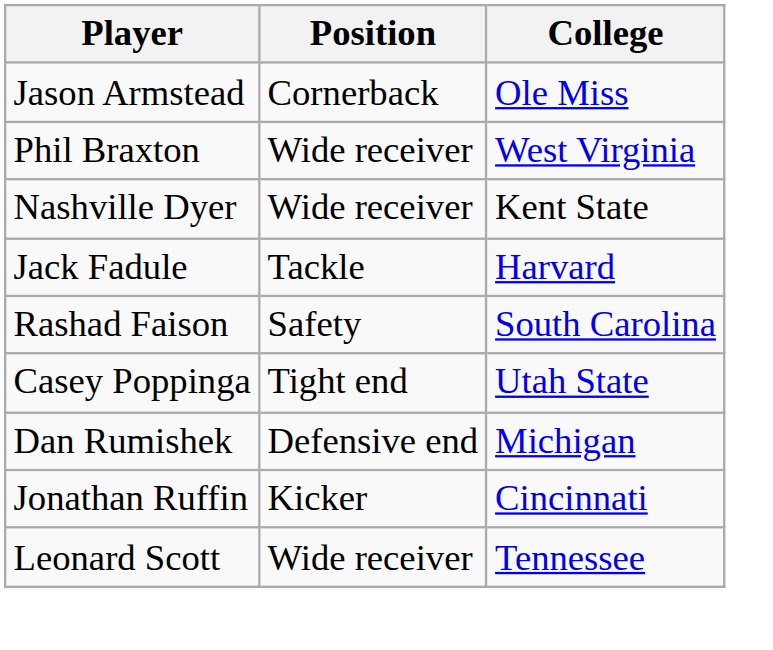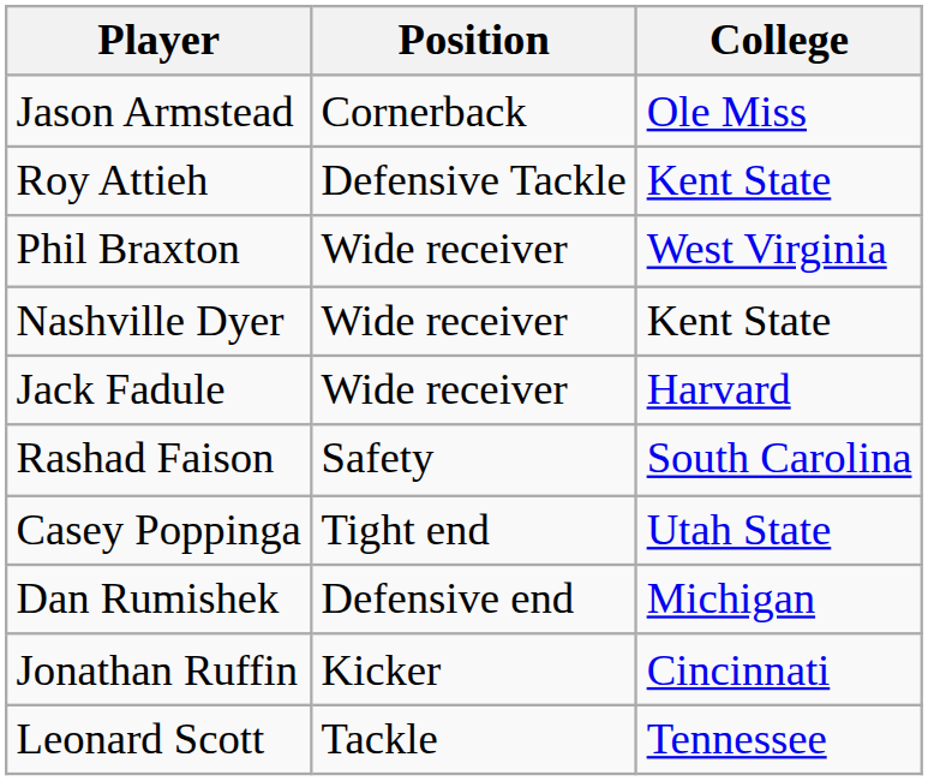+ row: Roy Attieh | Defensive Tackle | Kent State
Jack Fadule | Position: Tackle -> Wide receiver
Leonard Scott | Position: Wide receiver -> Tackle
